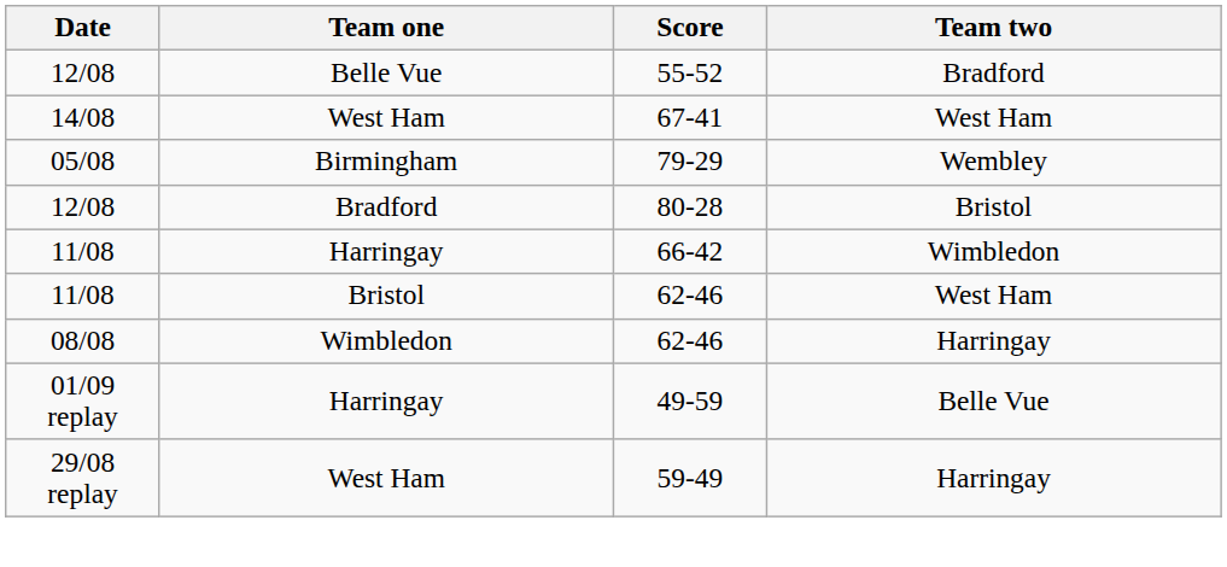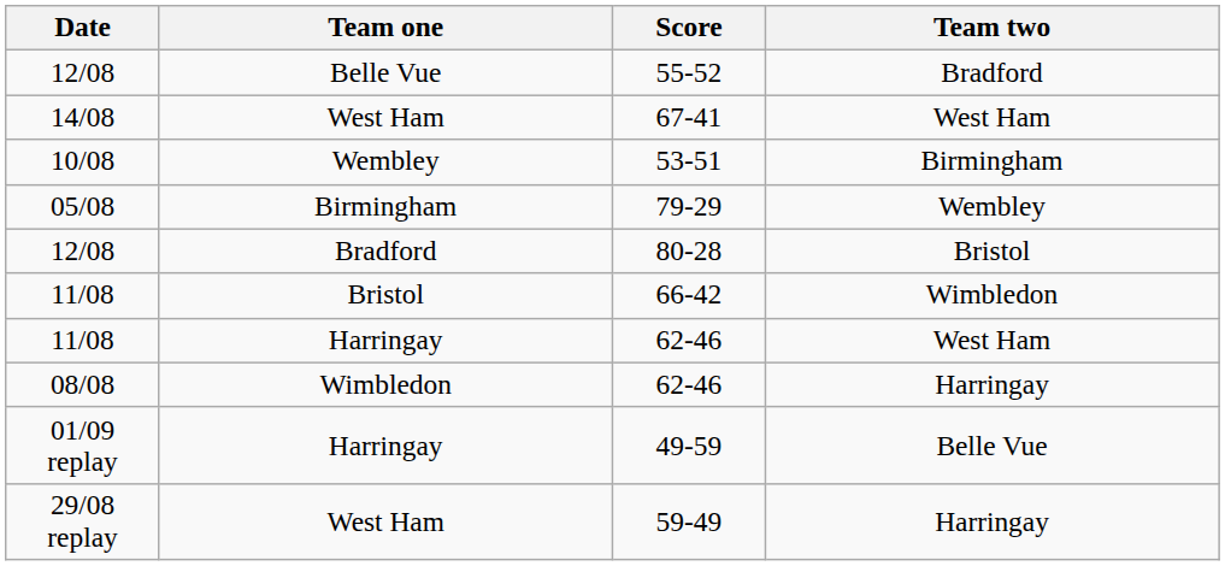+ row: 10/08 | Wembley | 53-51 | Birmingham
66-42 | Team one: Harringay -> Bristol
11/08 / 62-46 | Team one: Bristol -> Harringay
